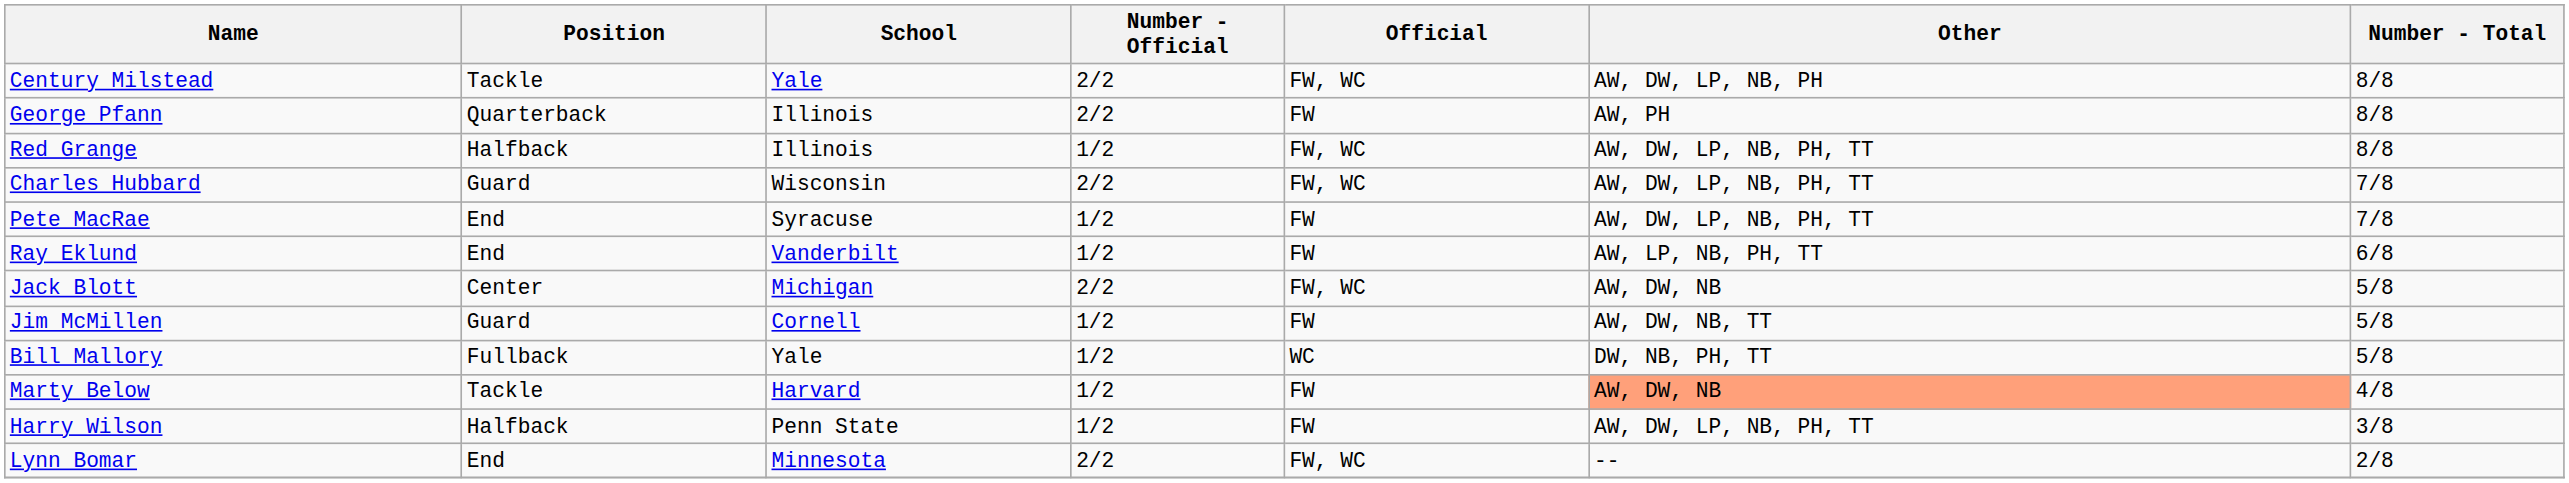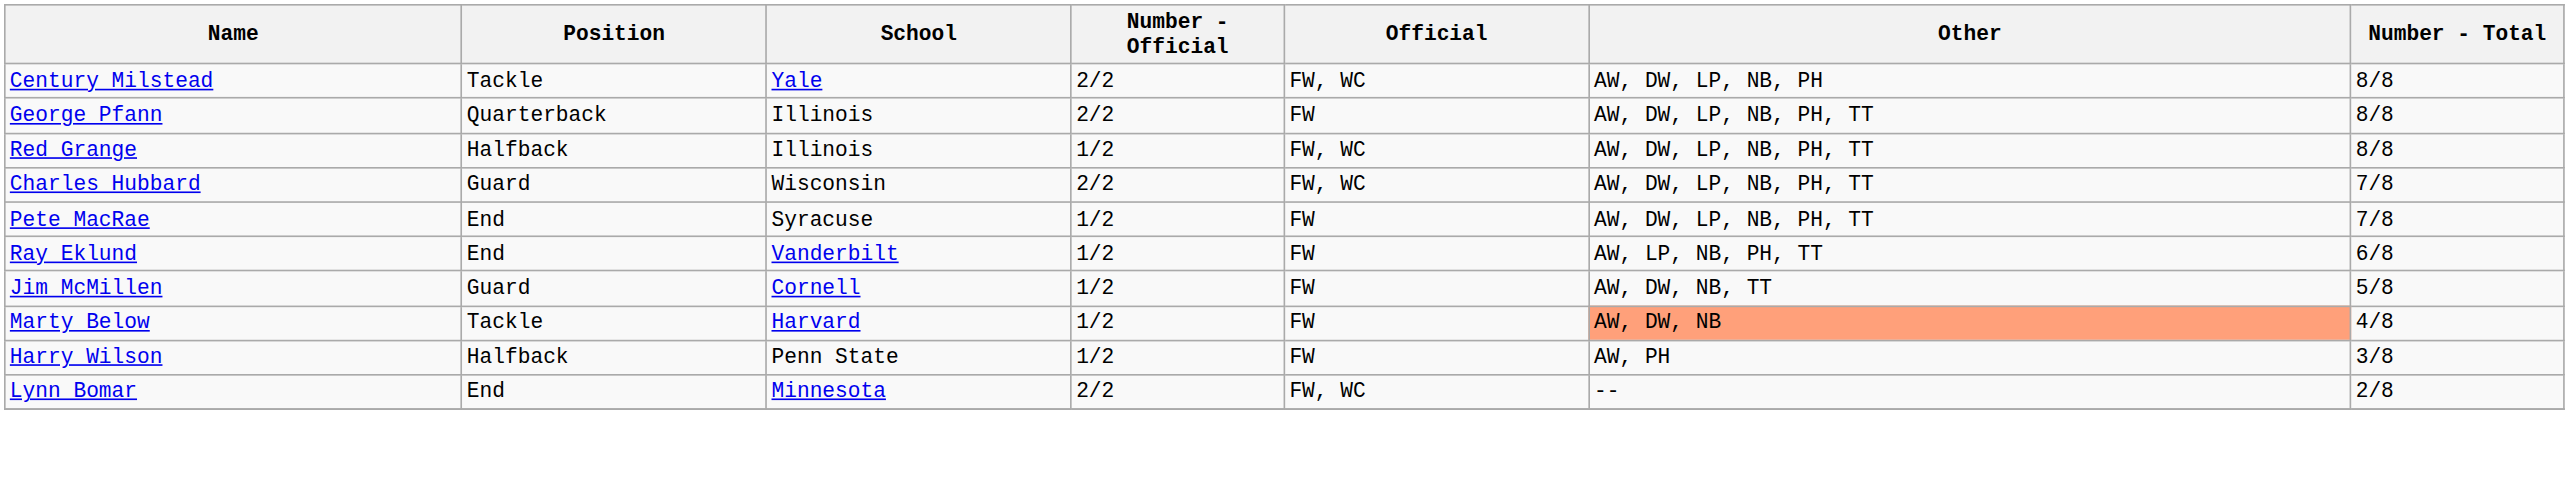George Pfann | Other: AW, PH -> AW, DW, LP, NB, PH, TT
- row: Jack Blott | Center | Michigan | 2/2 | FW, WC | AW, DW, NB | 5/8
- row: Bill Mallory | Fullback | Yale | 1/2 | WC | DW, NB, PH, TT | 5/8
Harry Wilson | Other: AW, DW, LP, NB, PH, TT -> AW, PH
